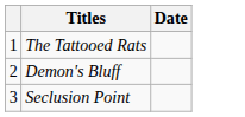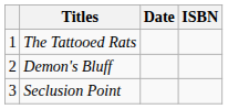+ column: ISBN
